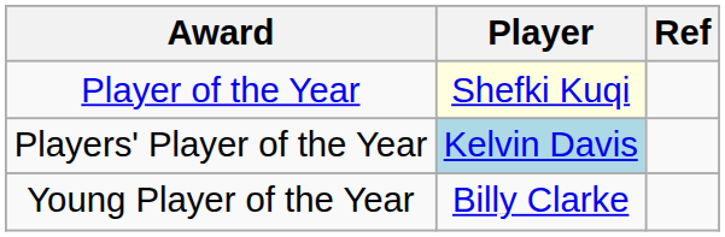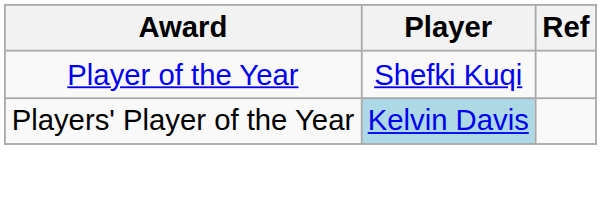Player of the Year | Player: lightyellow background -> no background
- row: Young Player of the Year | Billy Clarke
